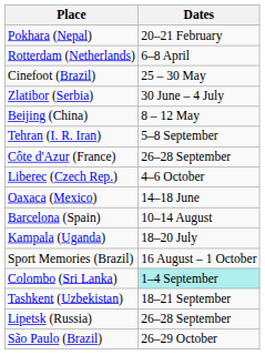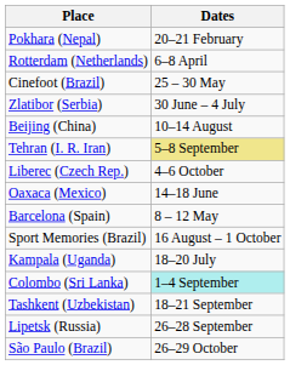Beijing (China) | Dates: 8 – 12 May -> 10–14 August
Tehran (I. R. Iran) | Dates: no background -> khaki background
- row: Côte d'Azur (France) | 26–28 September
Barcelona (Spain) | Dates: 10–14 August -> 8 – 12 May
rows swapped: Kampala (Uganda) <-> Sport Memories (Brazil)
